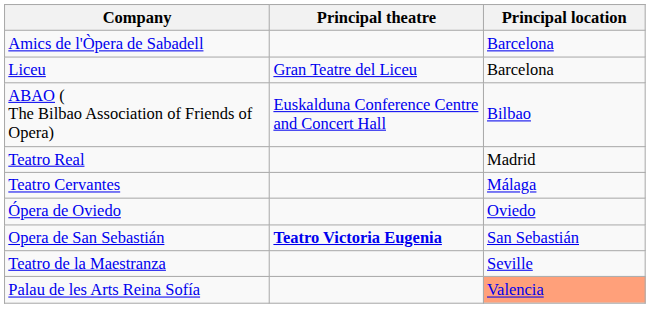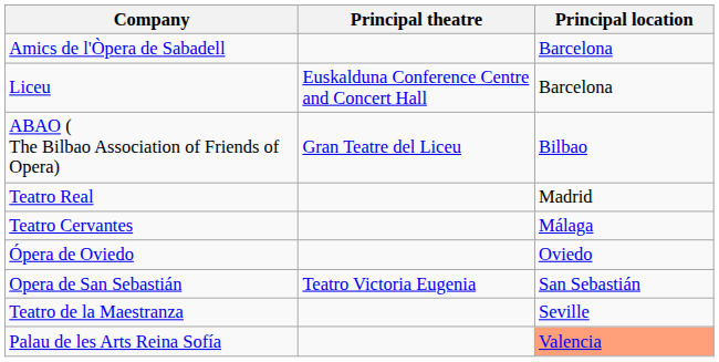Liceu | Principal theatre: Gran Teatre del Liceu -> Euskalduna Conference Centre and Concert Hall
ABAO ( The Bilbao Association of Friends of Opera) | Principal theatre: Euskalduna Conference Centre and Concert Hall -> Gran Teatre del Liceu
Opera de San Sebastián | Principal theatre: bold -> normal
